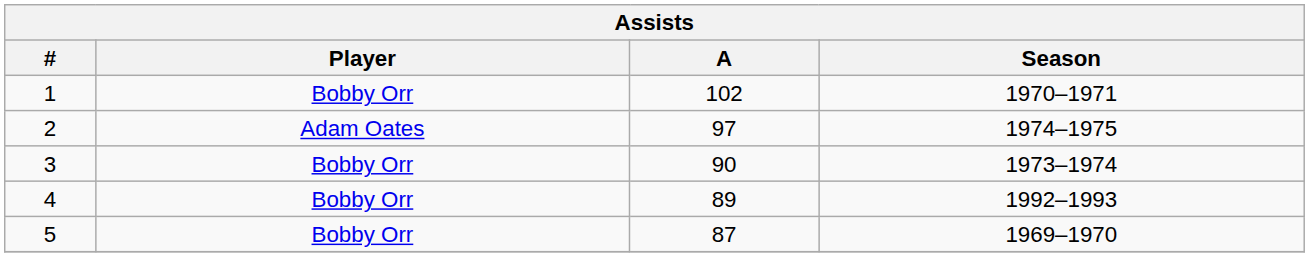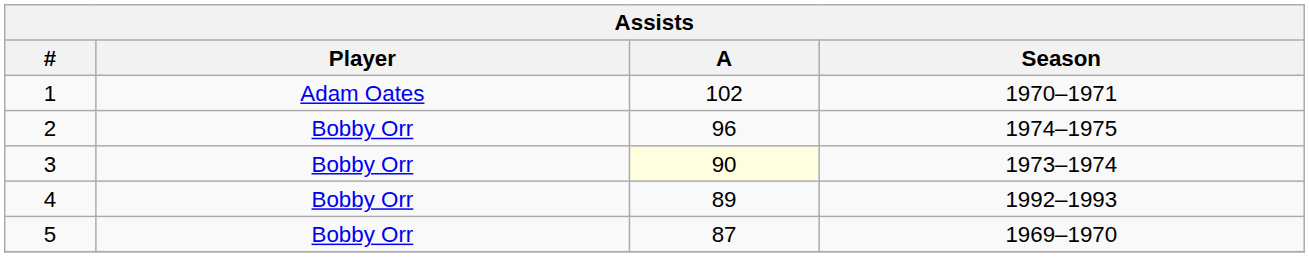1 | Player: Bobby Orr -> Adam Oates
2 | Player: Adam Oates -> Bobby Orr
2 | A: 97 -> 96
3 | A: no background -> lightyellow background
